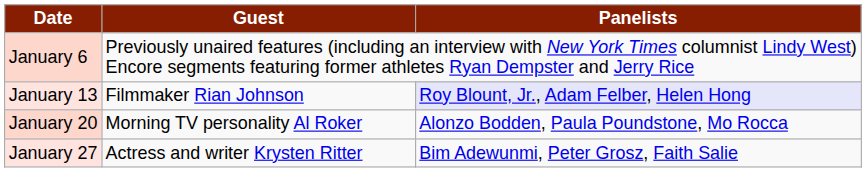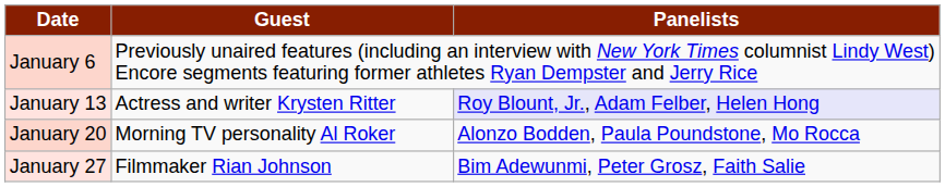January 13 | Guest: Filmmaker Rian Johnson -> Actress and writer Krysten Ritter
January 27 | Guest: Actress and writer Krysten Ritter -> Filmmaker Rian Johnson
